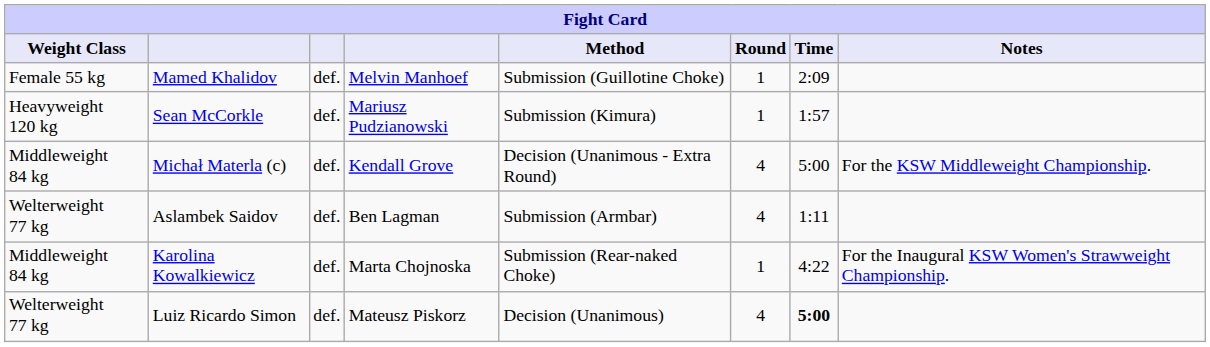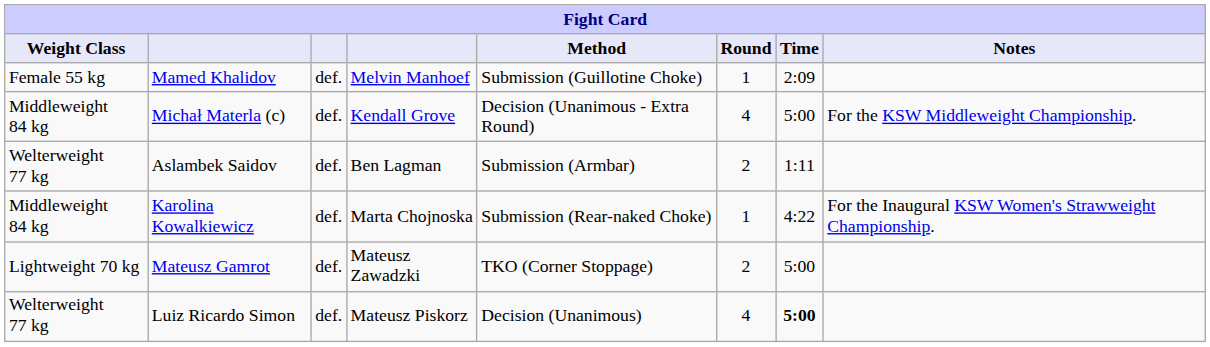- row: Heavyweight 120 kg | Sean McCorkle | def. | Mariusz Pudzianowski | Submission (Kimura) | 1 | 1:57
Aslambek Saidov | Round: 4 -> 2
+ row: Lightweight 70 kg | Mateusz Gamrot | def. | Mateusz Zawadzki | TKO (Corner Stoppage) | 2 | 5:00
